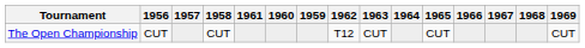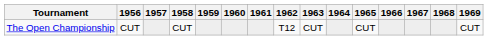columns swapped: 1959 <-> 1961
